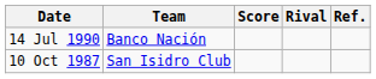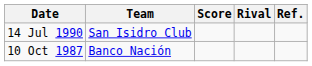14 Jul 1990 | Team: Banco Nación -> San Isidro Club
10 Oct 1987 | Team: San Isidro Club -> Banco Nación
